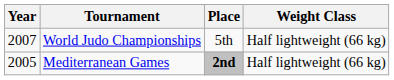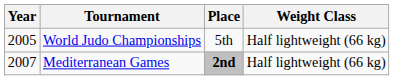World Judo Championships | Year: 2007 -> 2005
Mediterranean Games | Year: 2005 -> 2007
